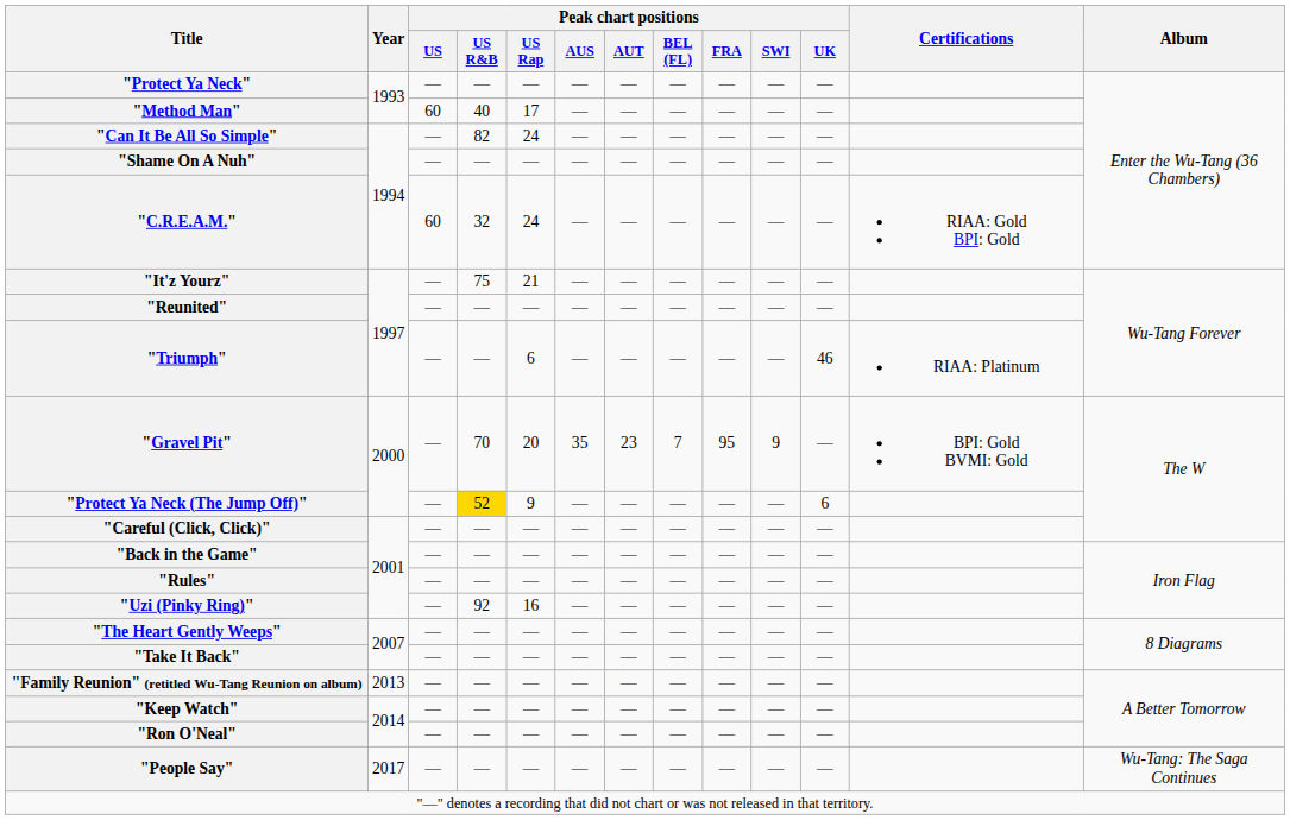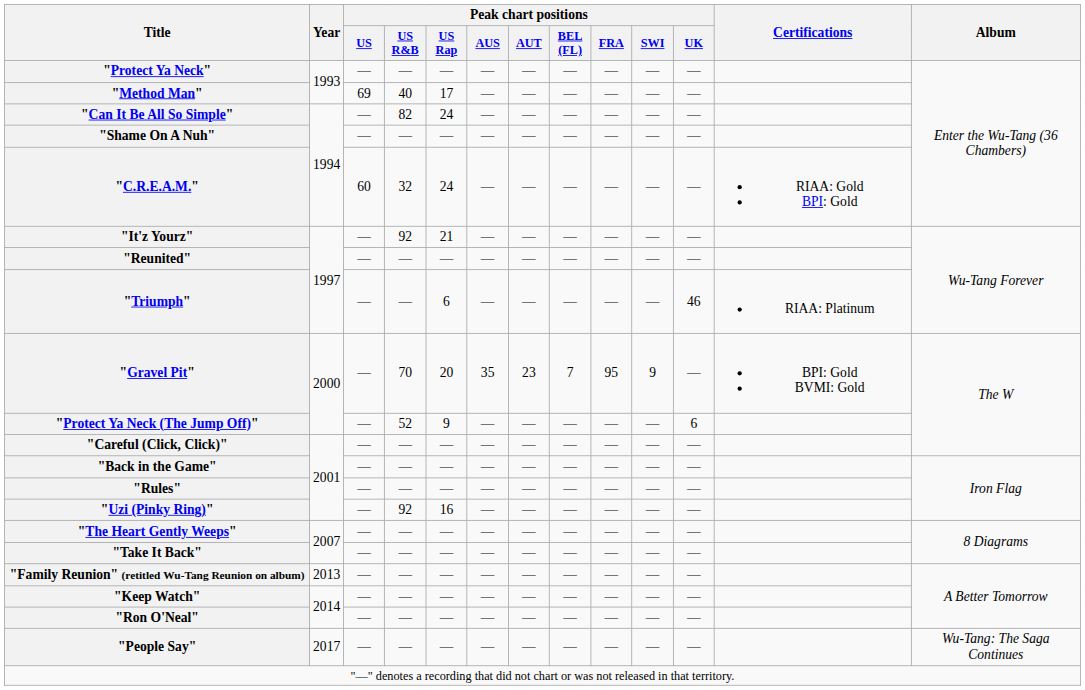"Method Man" | Peak chart positions / US: 60 -> 69
"It'z Yourz" | Peak chart positions / US R&B: 75 -> 92
"Protect Ya Neck (The Jump Off)" | Peak chart positions / US R&B: gold background -> no background
